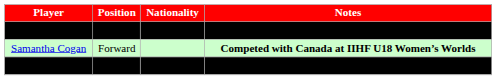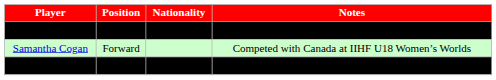Mikaela Gardner | Position: Forward -> Defense
Samantha Cogan | Notes: bold -> normal
Sophia Shaver | Position: Defense -> Forward
